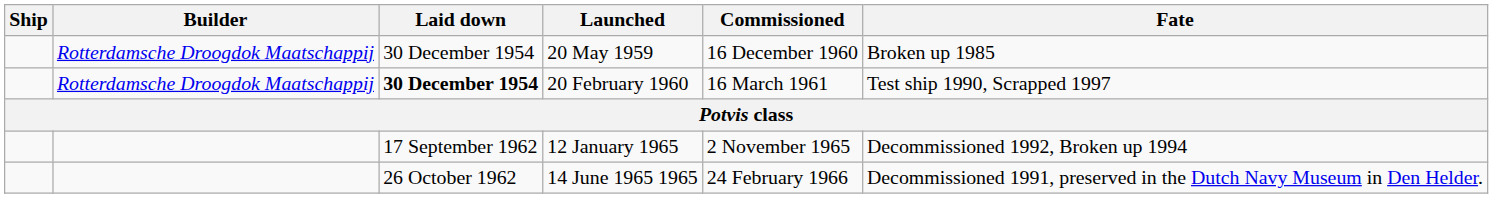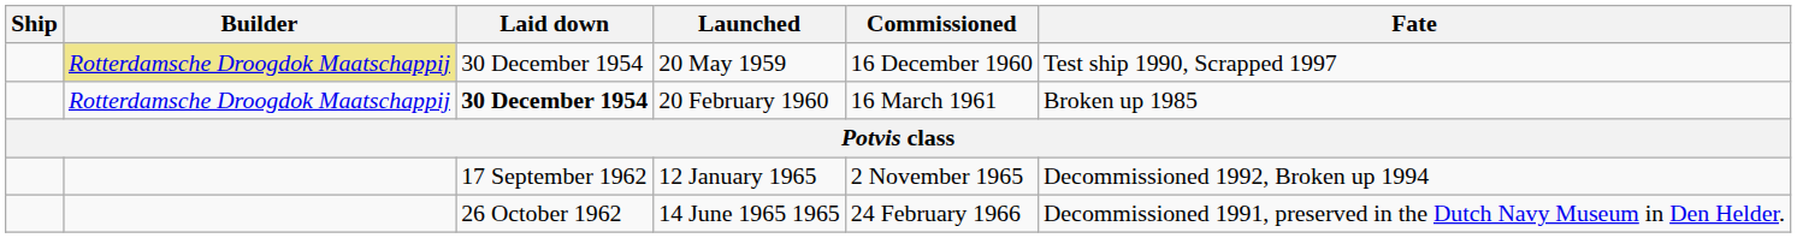20 May 1959 | Builder: no background -> khaki background
20 May 1959 | Fate: Broken up 1985 -> Test ship 1990, Scrapped 1997
20 February 1960 | Fate: Test ship 1990, Scrapped 1997 -> Broken up 1985
